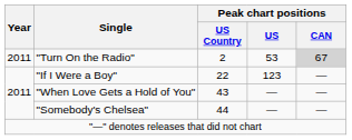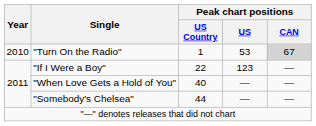"Turn On the Radio" | Year: 2011 -> 2010
"Turn On the Radio" | Peak chart positions / US Country: 2 -> 1
"When Love Gets a Hold of You" | Peak chart positions / US Country: 43 -> 40
